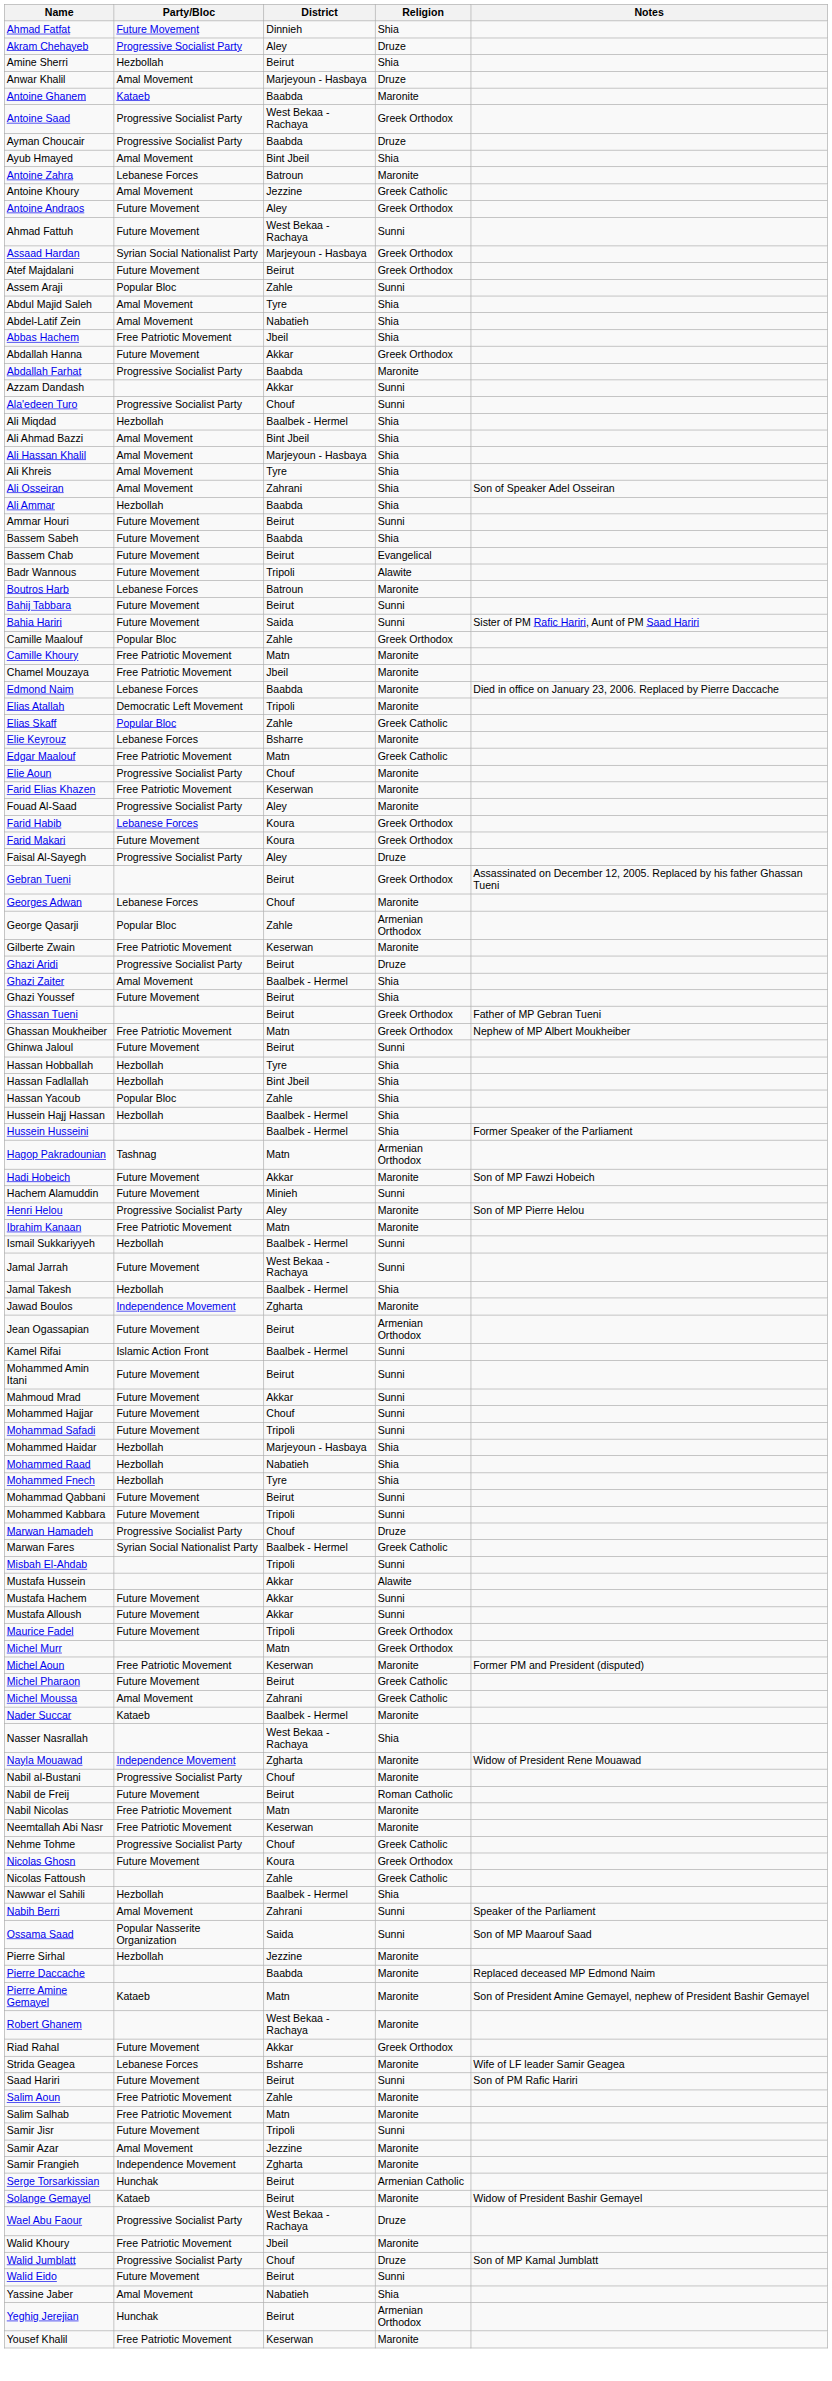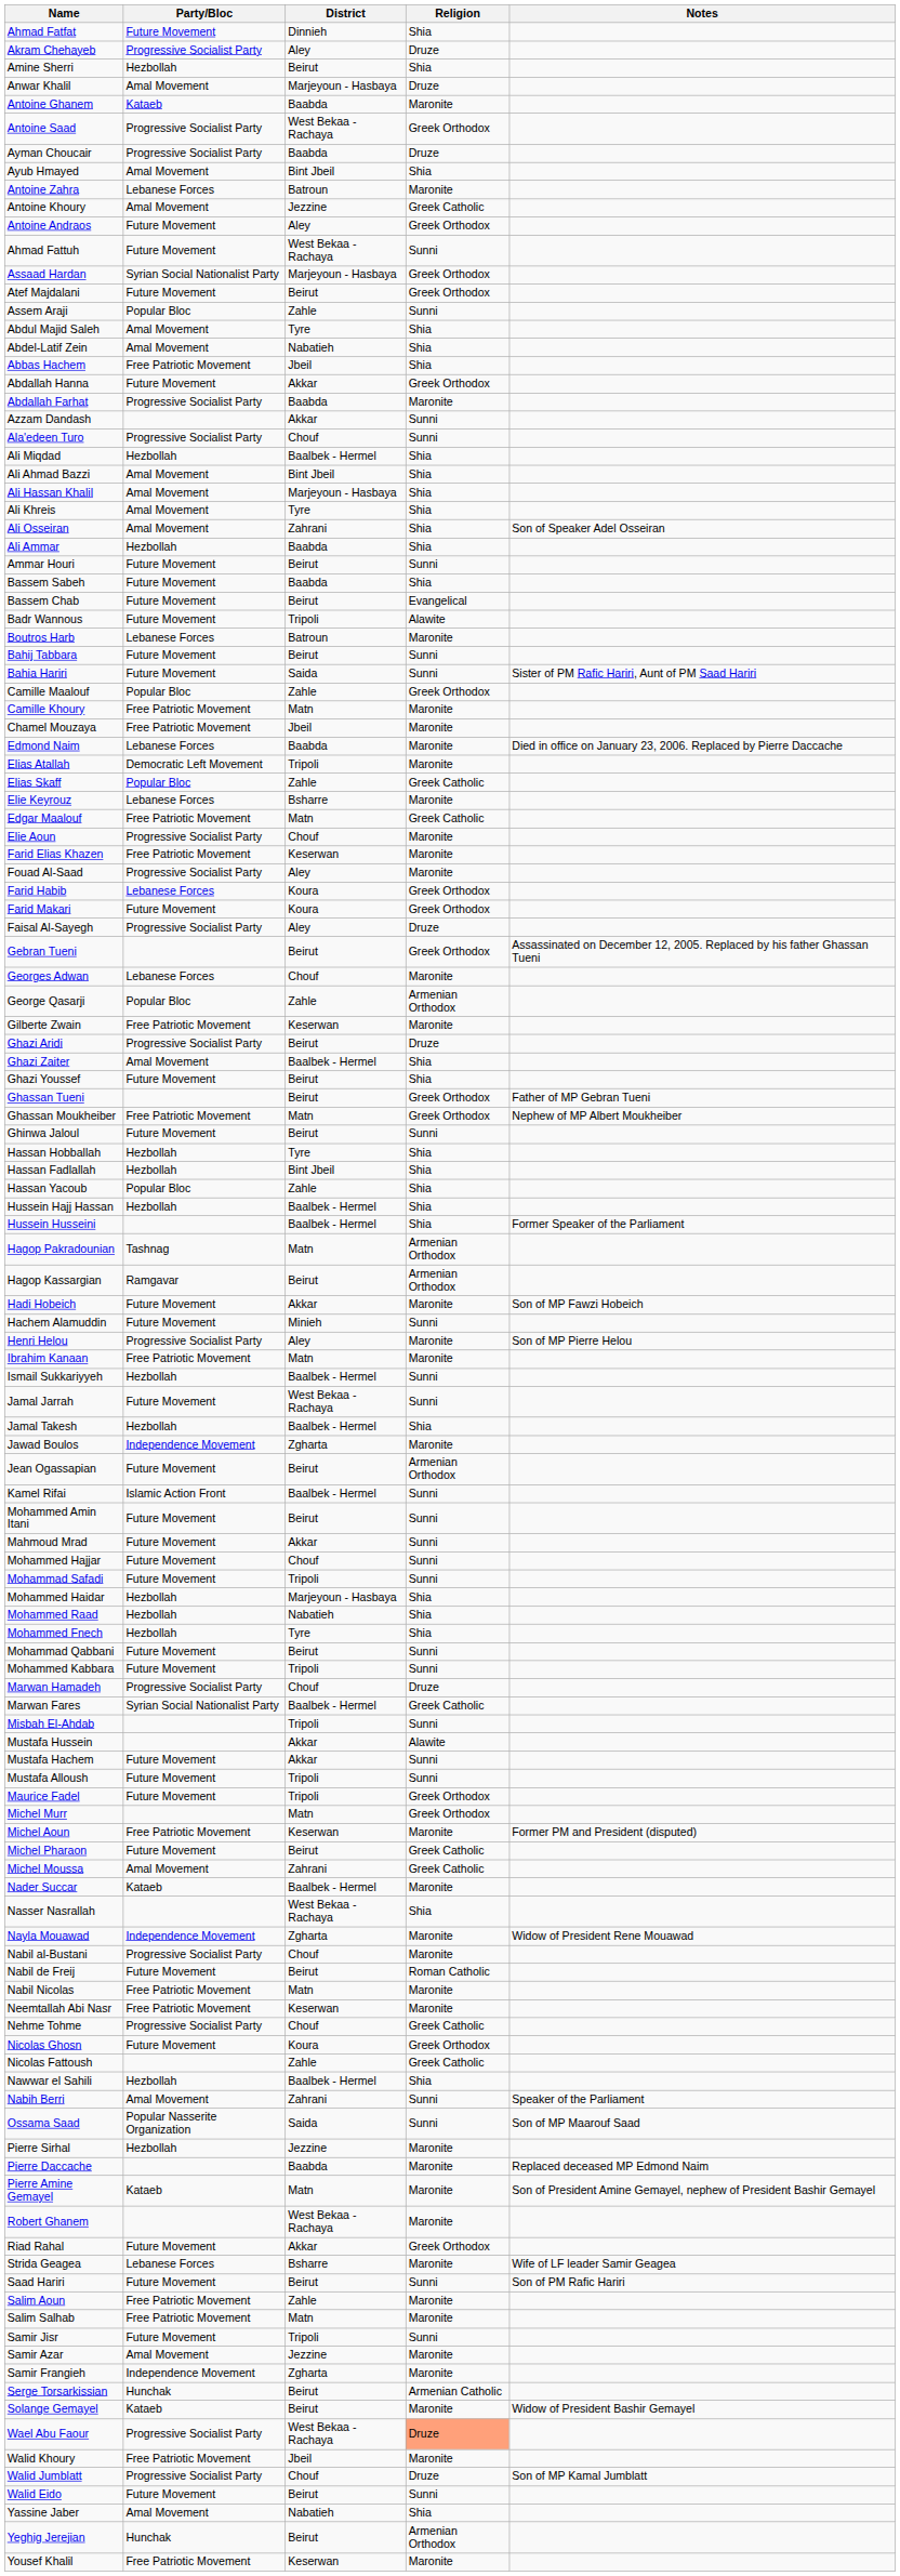+ row: Hagop Kassargian | Ramgavar | Beirut | Armenian Orthodox
Mustafa Alloush | District: Akkar -> Tripoli
Wael Abu Faour | Religion: no background -> lightsalmon background
